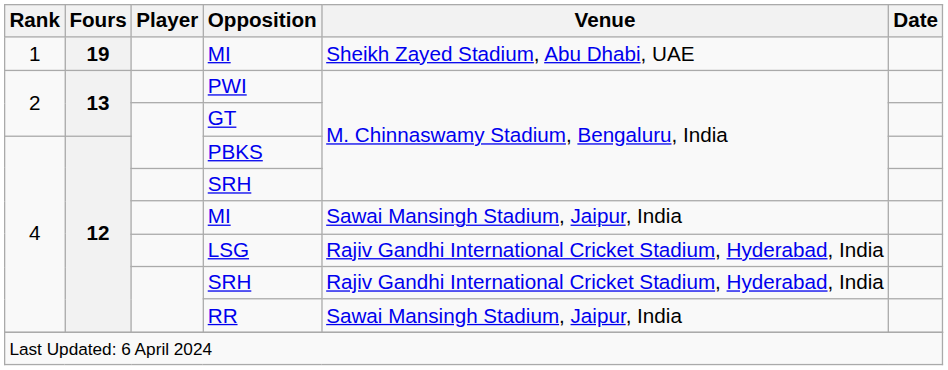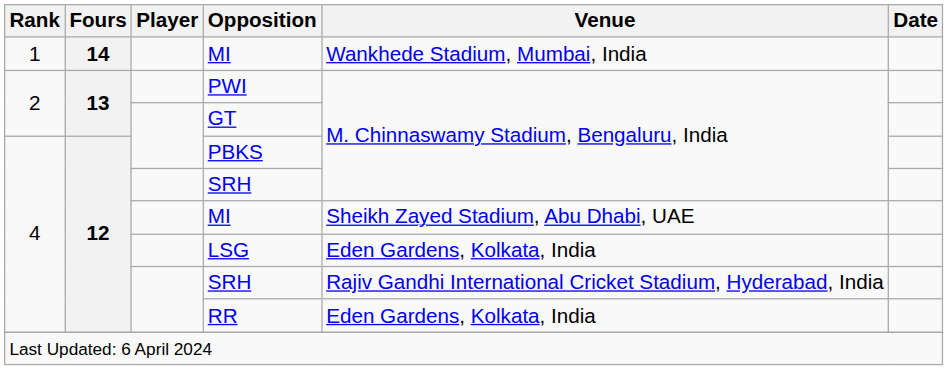1 / MI | Fours: 19 -> 14
1 / MI | Venue: Sheikh Zayed Stadium, Abu Dhabi, UAE -> Wankhede Stadium, Mumbai, India
4 / MI | Venue: Sawai Mansingh Stadium, Jaipur, India -> Sheikh Zayed Stadium, Abu Dhabi, UAE
LSG | Venue: Rajiv Gandhi International Cricket Stadium, Hyderabad, India -> Eden Gardens, Kolkata, India
RR | Venue: Sawai Mansingh Stadium, Jaipur, India -> Eden Gardens, Kolkata, India
